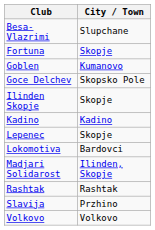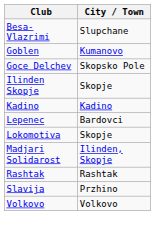- row: Fortuna | Skopje
Lepenec | City / Town: Skopje -> Bardovci
Lokomotiva | City / Town: Bardovci -> Skopje
